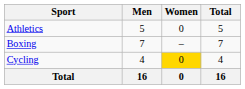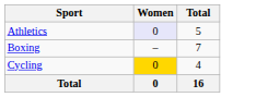- column: Men | 5 | 7 | 4 | 16
Athletics | Women: no background -> lavender background
